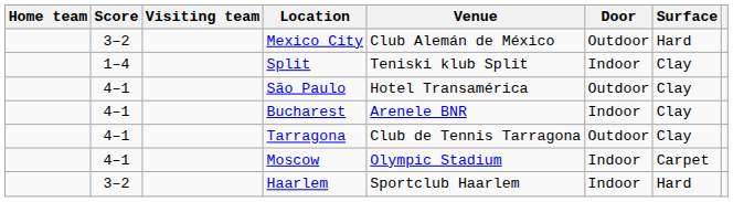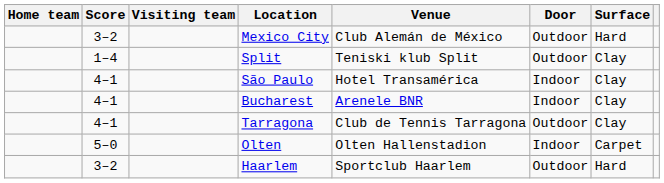Split | Door: Indoor -> Outdoor
São Paulo | Door: Outdoor -> Indoor
- row: 4–1 | Moscow | Olympic Stadium | Indoor | Carpet
+ row: 5–0 | Olten | Olten Hallenstadion | Indoor | Carpet
Haarlem | Door: Indoor -> Outdoor
